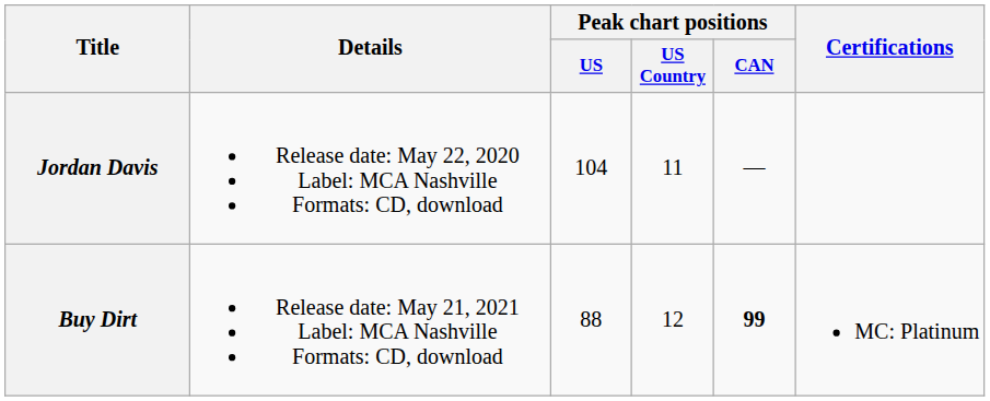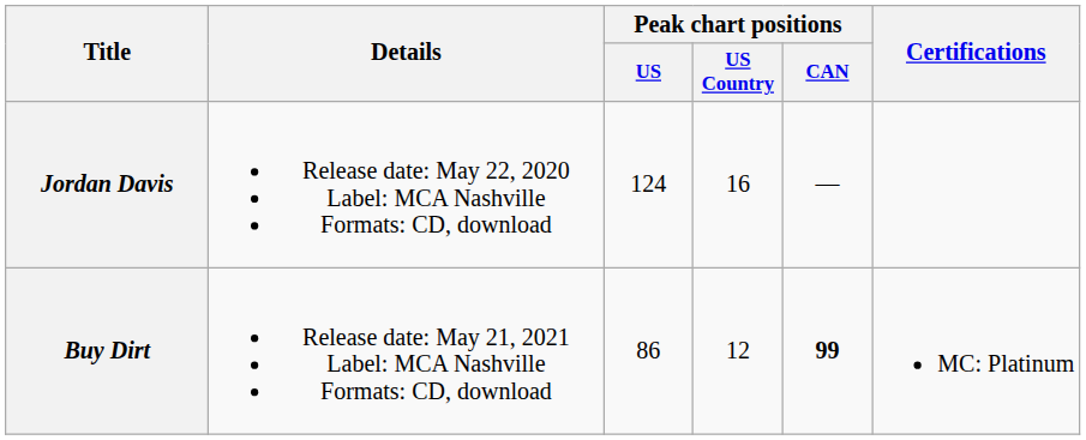Jordan Davis | Peak chart positions / US: 104 -> 124
Jordan Davis | Peak chart positions / US Country: 11 -> 16
Buy Dirt | Peak chart positions / US: 88 -> 86
